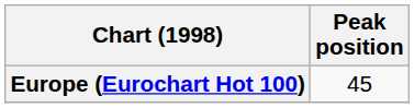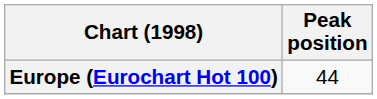Europe (Eurochart Hot 100) | Peak position: 45 -> 44
